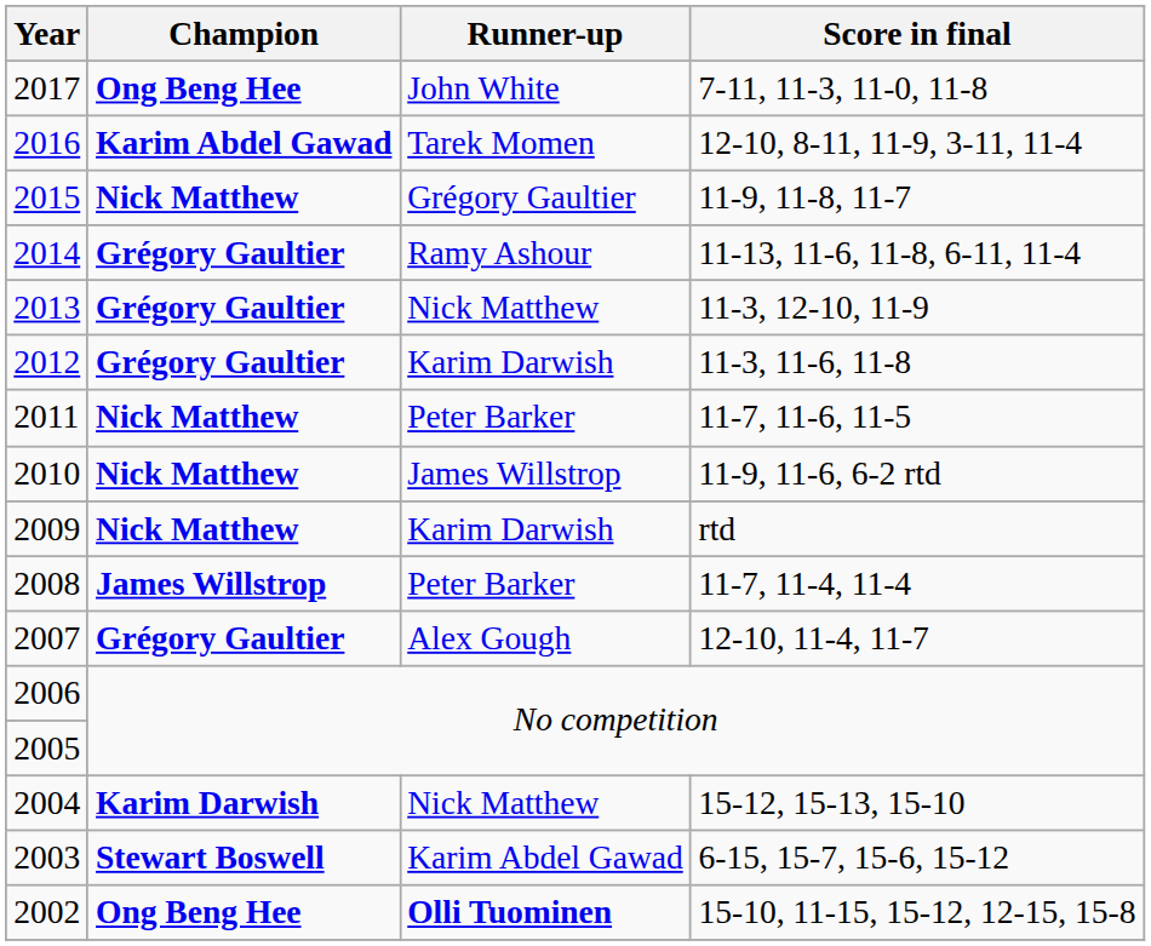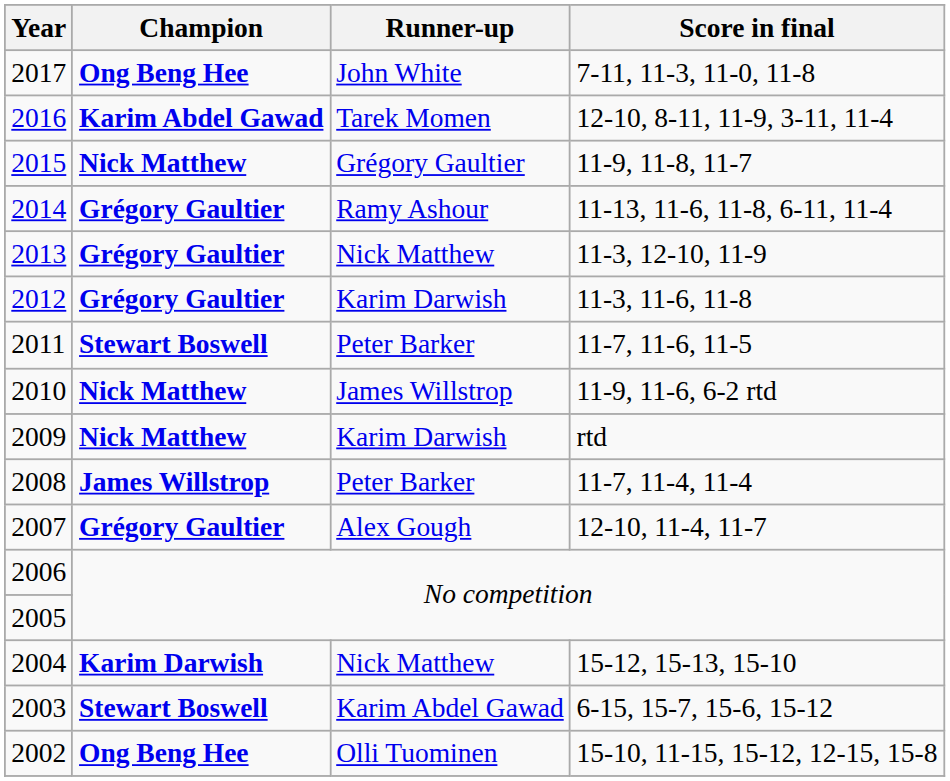2011 | Champion: Nick Matthew -> Stewart Boswell
2002 | Runner-up: bold -> normal
